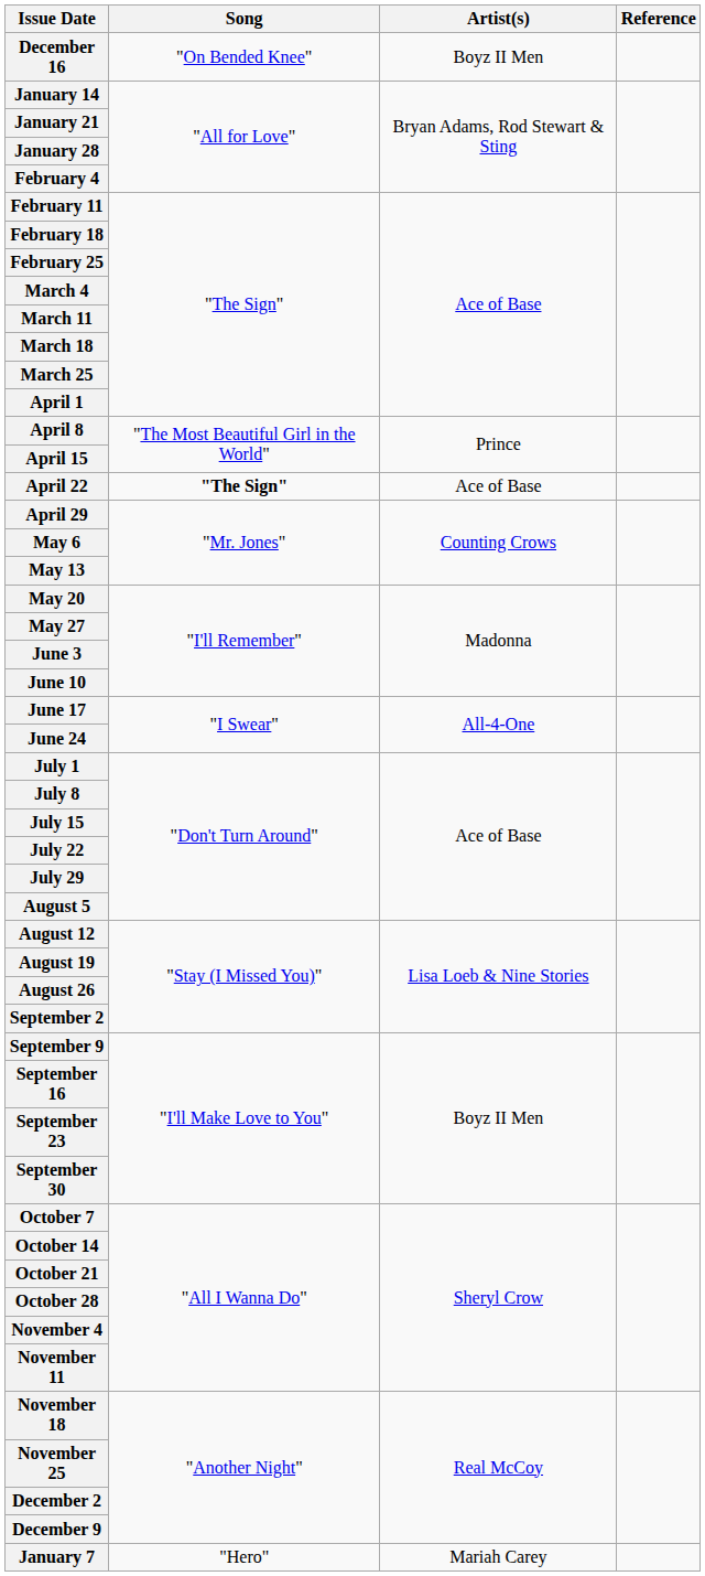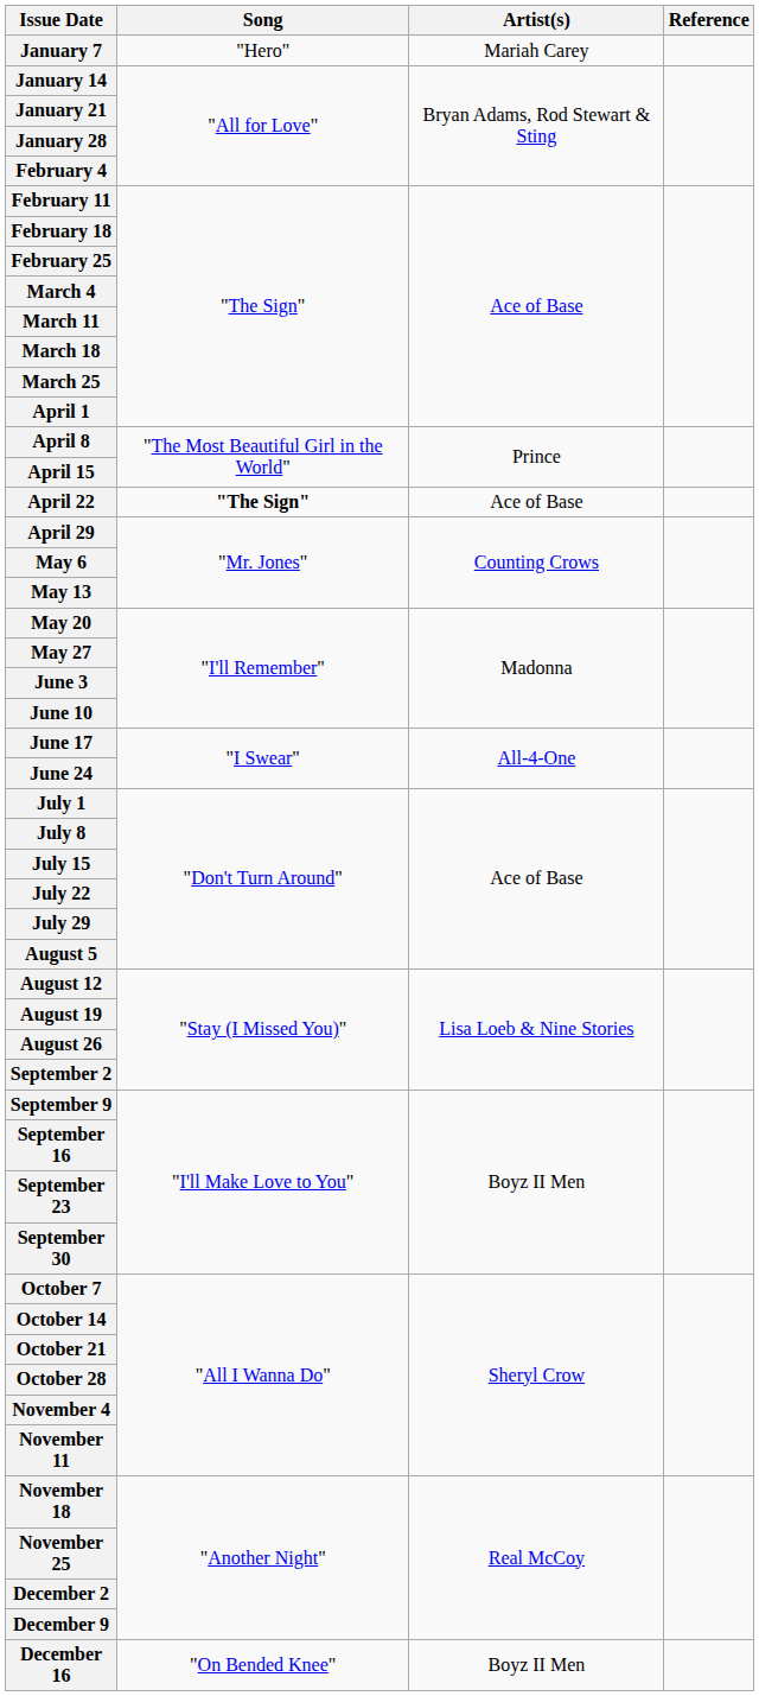rows swapped: January 7 <-> December 16
